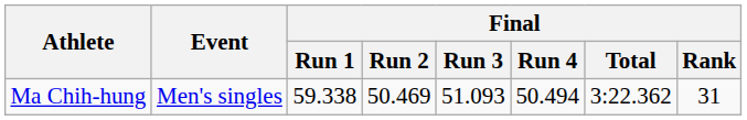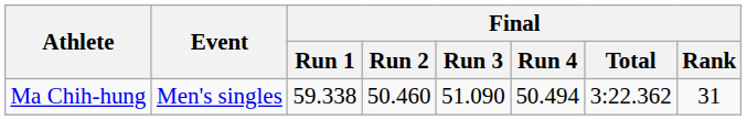Ma Chih-hung | Final / Run 2: 50.469 -> 50.460
Ma Chih-hung | Final / Run 3: 51.093 -> 51.090
